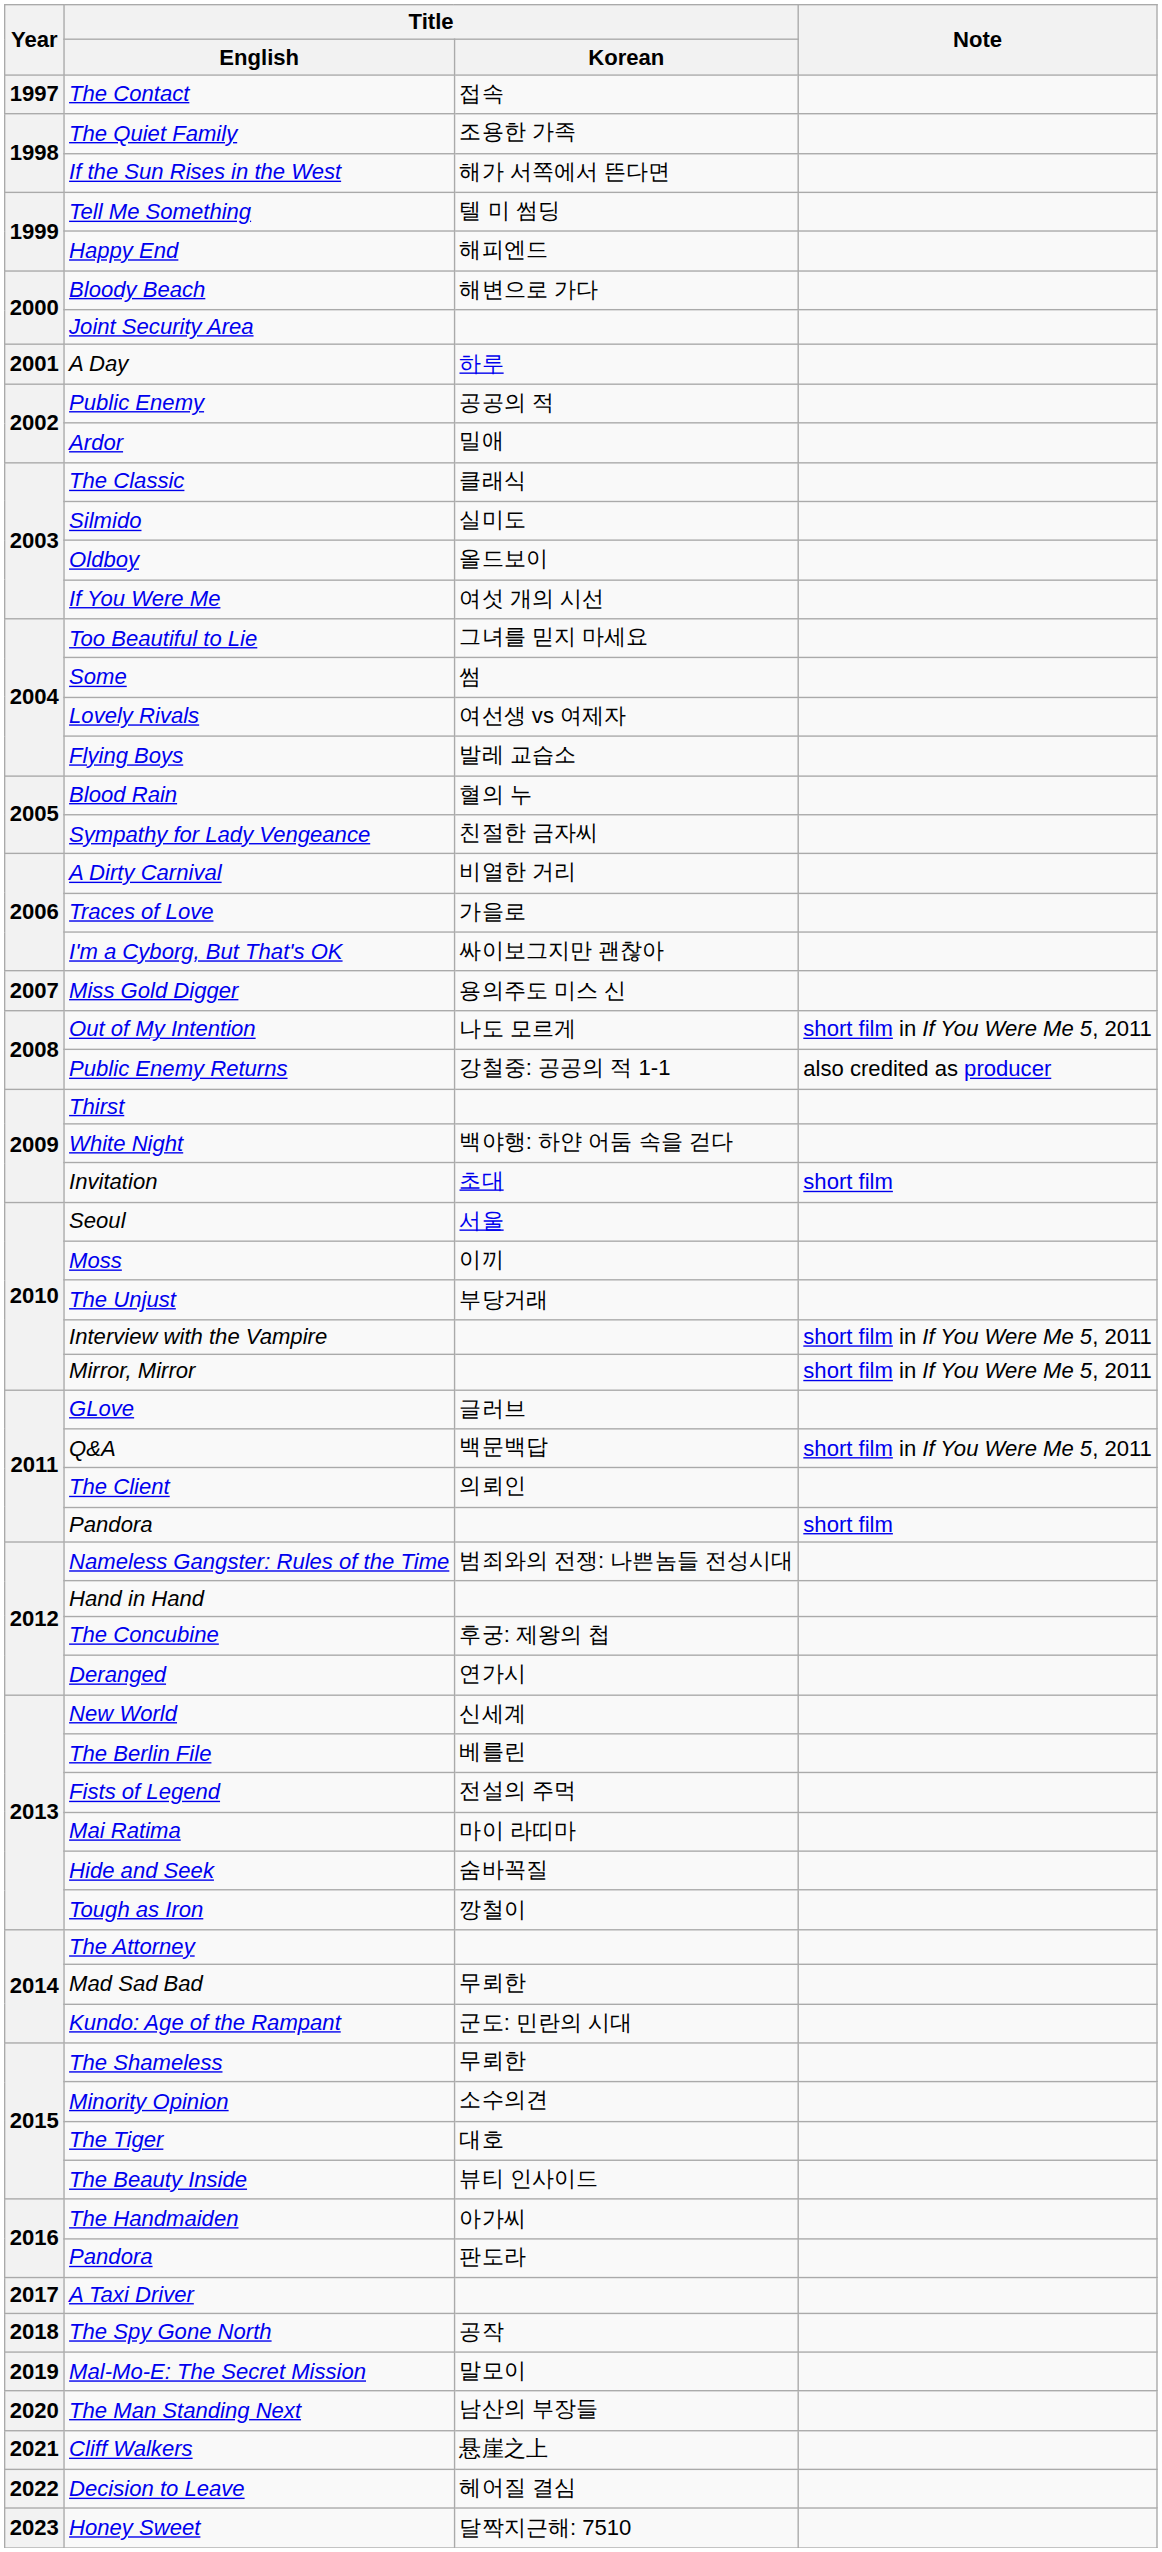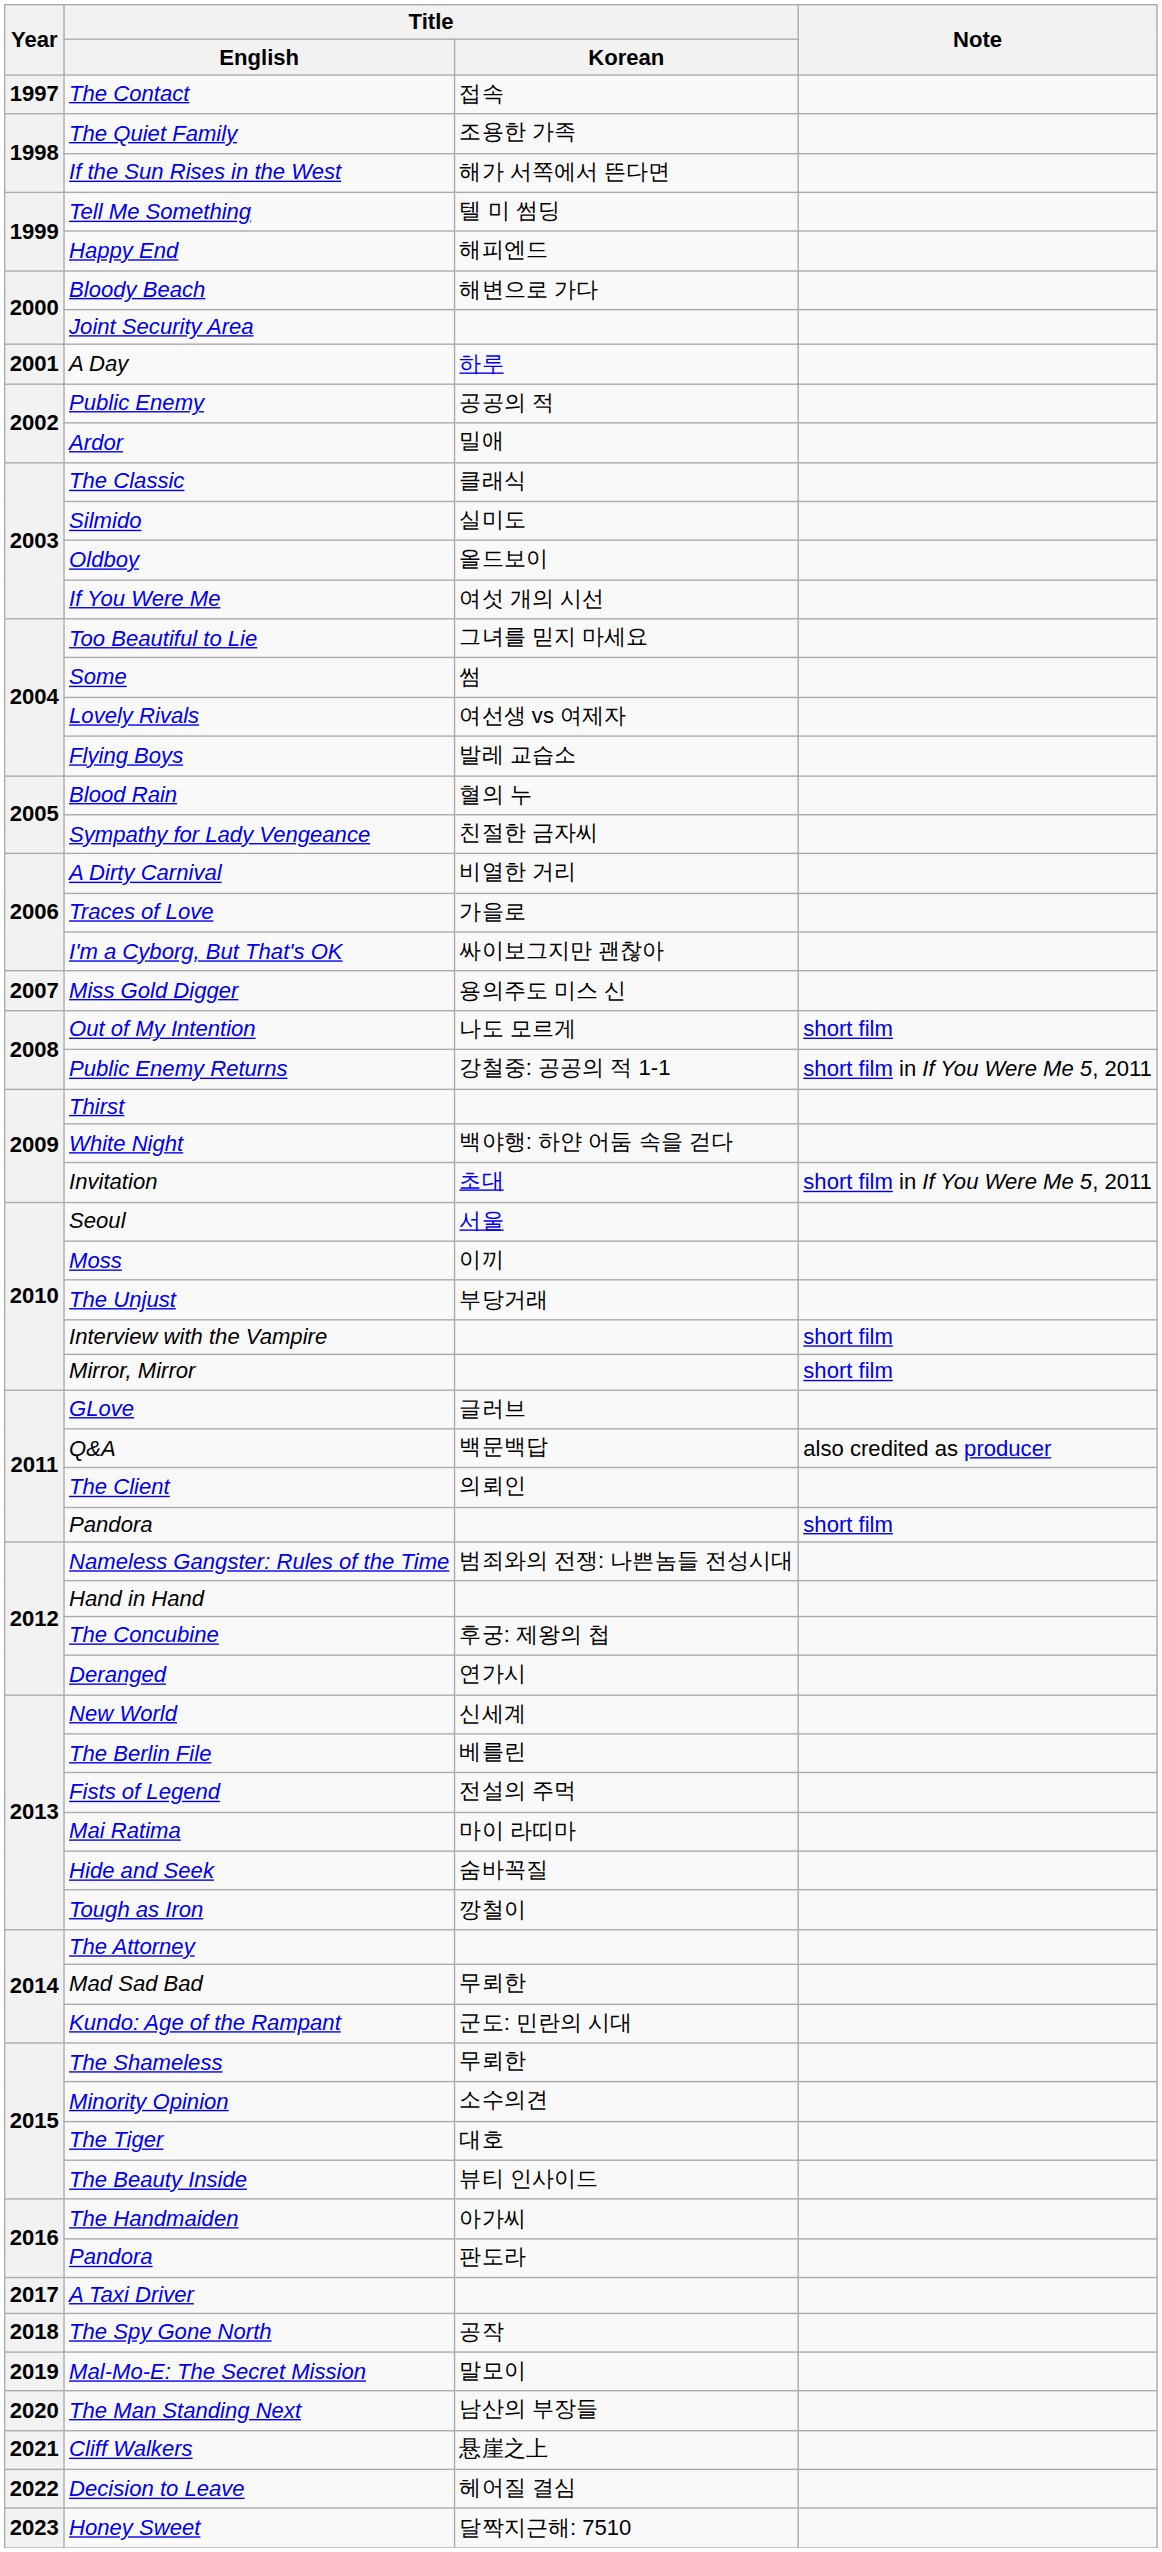Out of My Intention | Note: short film in If You Were Me 5, 2011 -> short film
Public Enemy Returns | Note: also credited as producer -> short film in If You Were Me 5, 2011
Invitation | Note: short film -> short film in If You Were Me 5, 2011
Interview with the Vampire | Note: short film in If You Were Me 5, 2011 -> short film
Mirror, Mirror | Note: short film in If You Were Me 5, 2011 -> short film
Q&A | Note: short film in If You Were Me 5, 2011 -> also credited as producer
